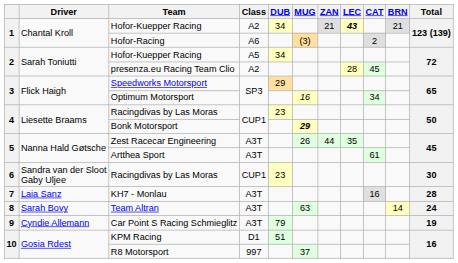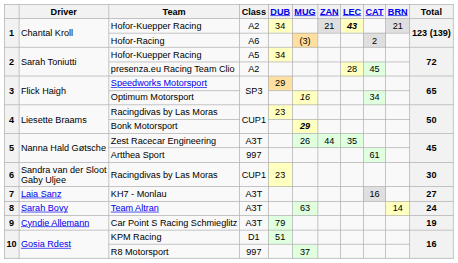Artthea Sport | Class: A3T -> 997
KH7 - Monlau | Total: 28 -> 27
